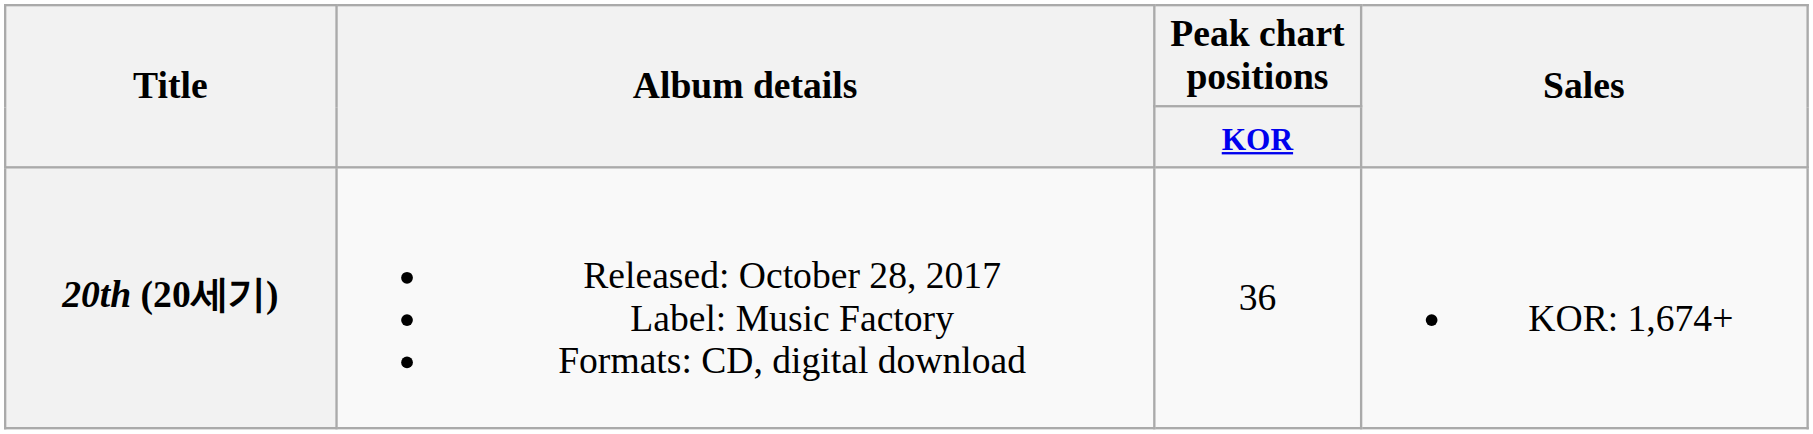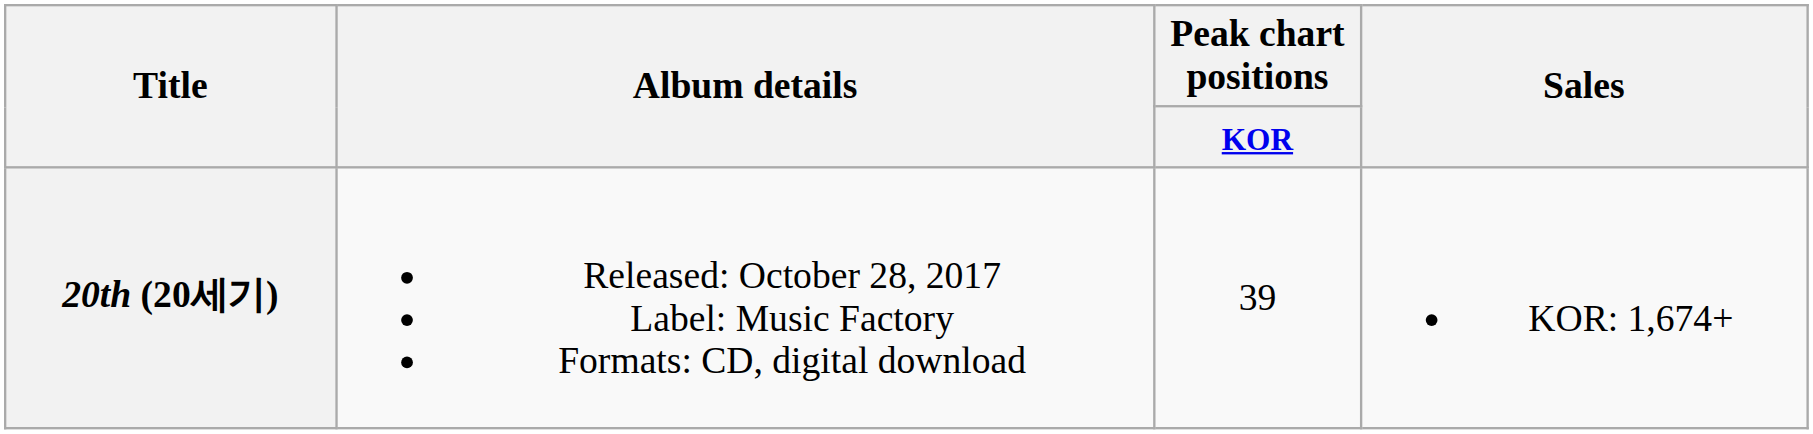20th (20세기) | Peak chart positions / KOR: 36 -> 39
